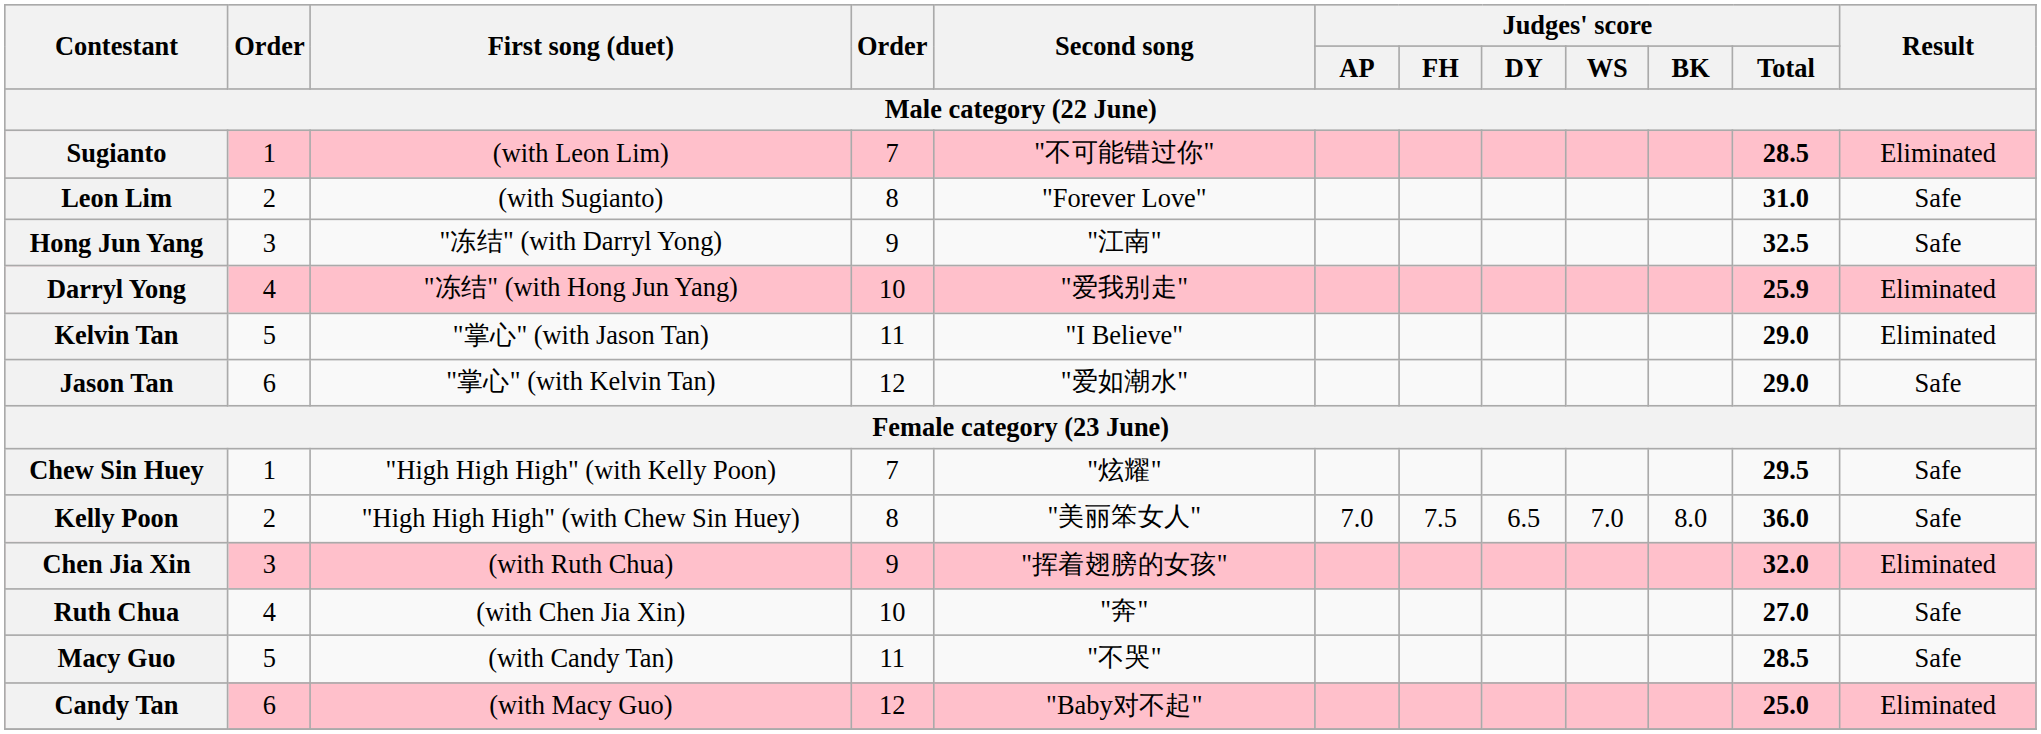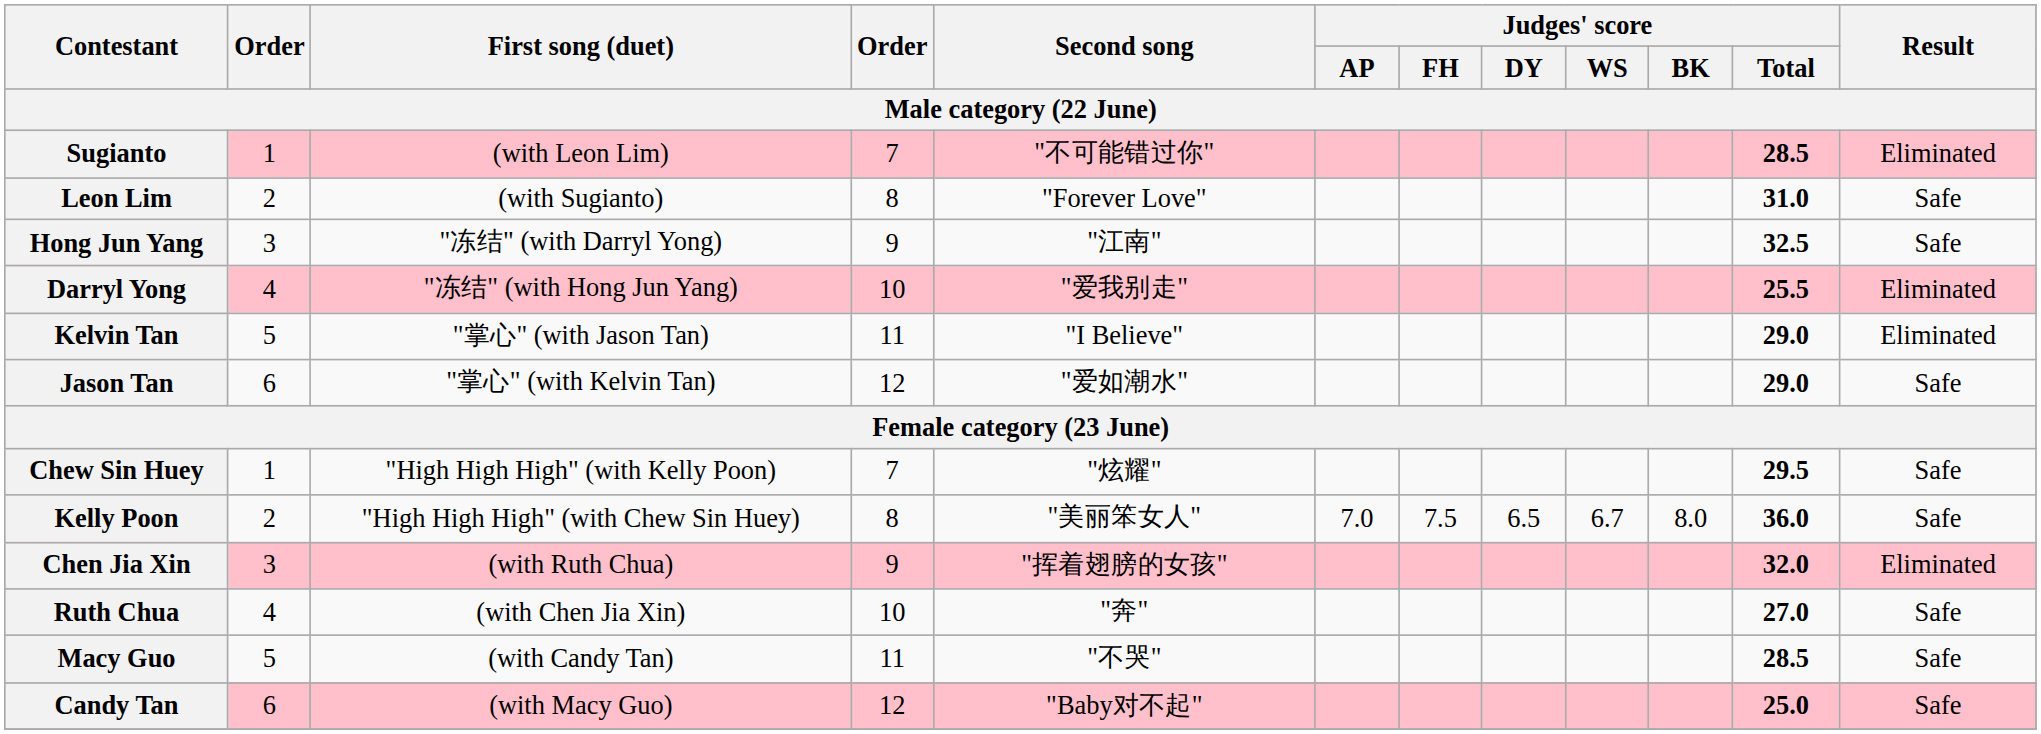Darryl Yong | Judges' score / Total: 25.9 -> 25.5
Kelly Poon | Judges' score / WS: 7.0 -> 6.7
Candy Tan | Result: Eliminated -> Safe
